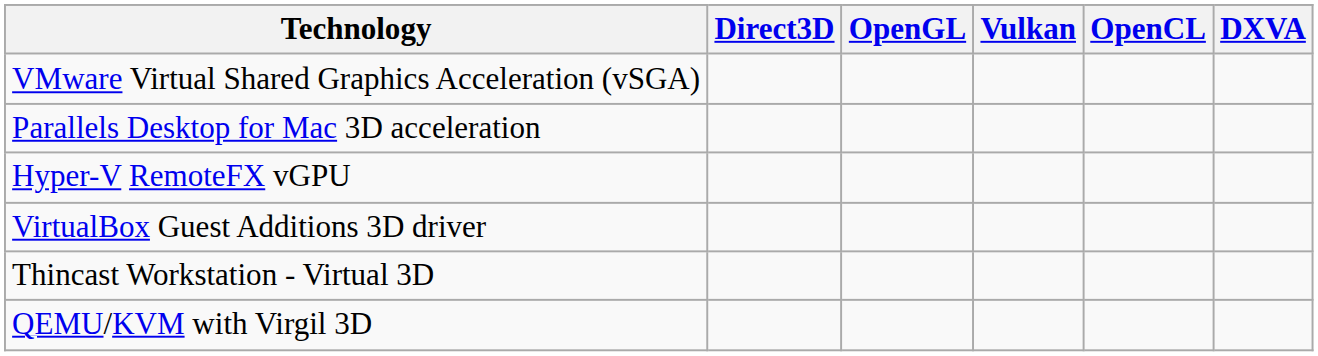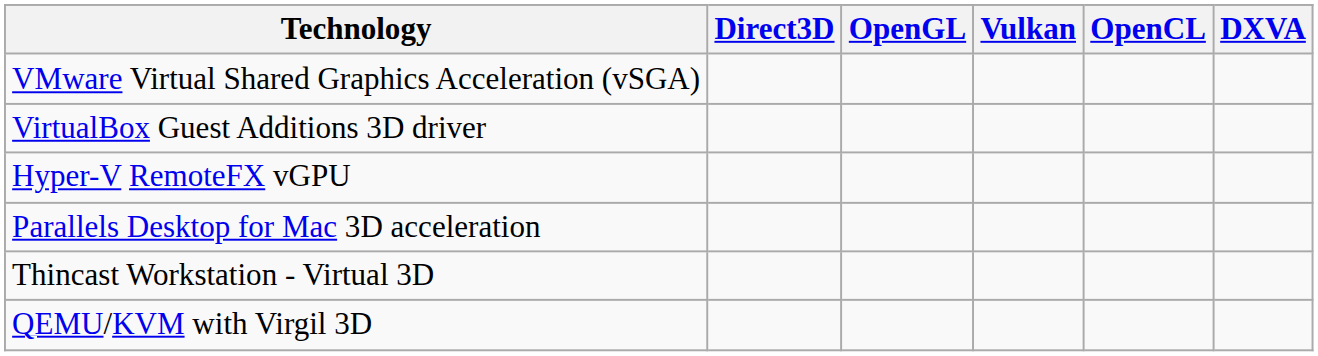rows swapped: Parallels Desktop for Mac 3D acceleration <-> VirtualBox Guest Additions 3D driver
